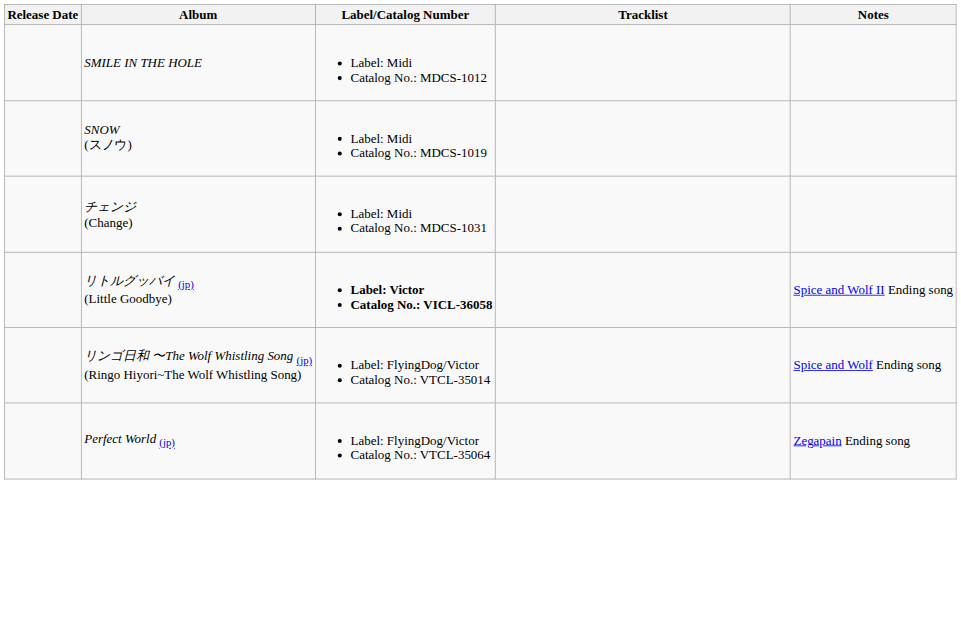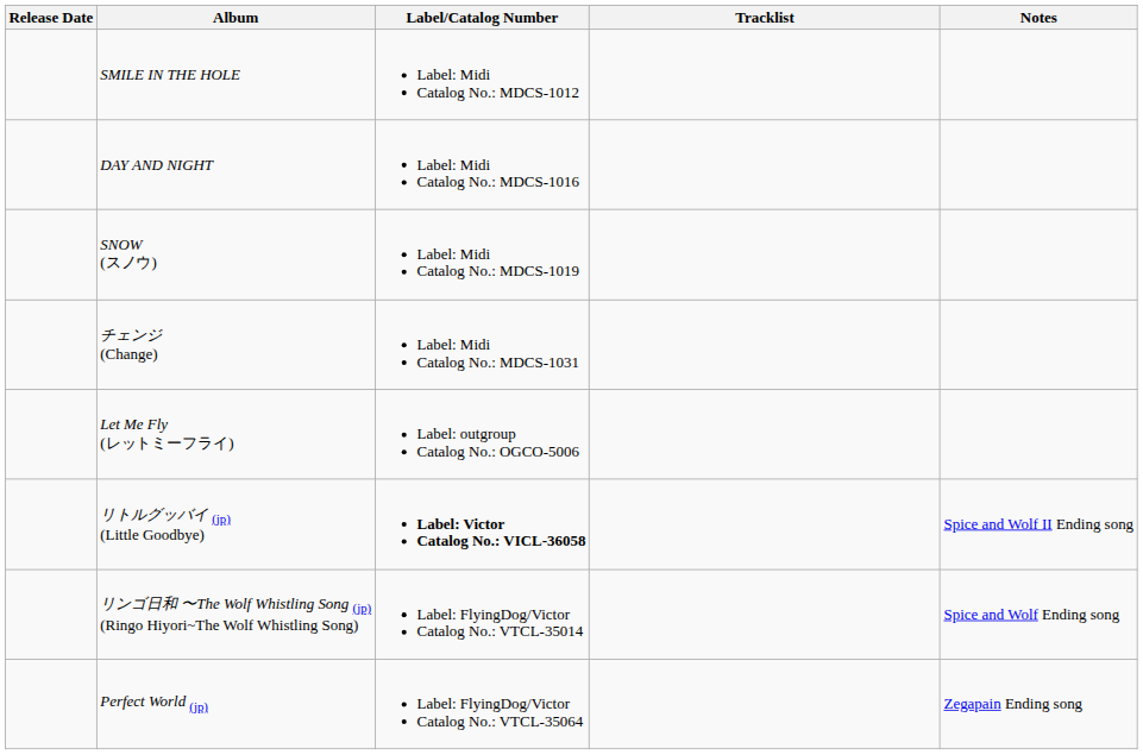+ row: DAY AND NIGHT | Label: Midi Catalog No.: MDCS-1016
+ row: Let Me Fly (レットミーフライ) | Label: outgroup Catalog No.: OGCO-5006
